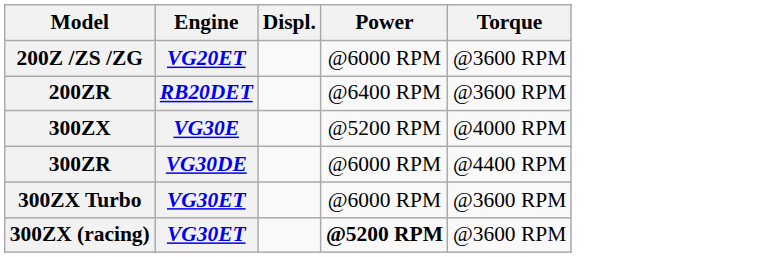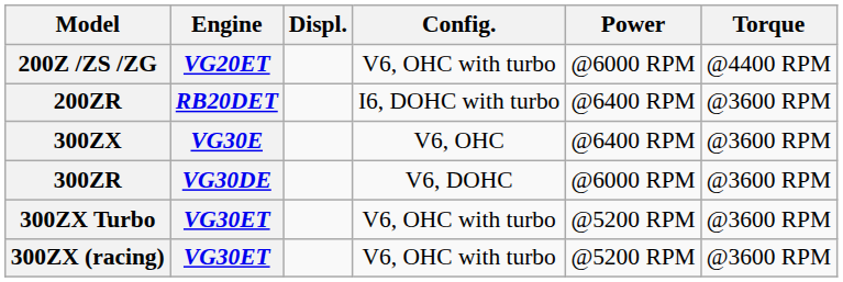+ column: Config. | V6, OHC with turbo | I6, DOHC with turbo | V6, OHC | V6, DOHC | V6, OHC with turbo | V6, OHC with turbo
200Z /ZS /ZG | Torque: @3600 RPM -> @4400 RPM
300ZX | Power: @5200 RPM -> @6400 RPM
300ZX | Torque: @4000 RPM -> @3600 RPM
300ZR | Torque: @4400 RPM -> @3600 RPM
300ZX Turbo | Power: @6000 RPM -> @5200 RPM
300ZX (racing) | Power: bold -> normal
